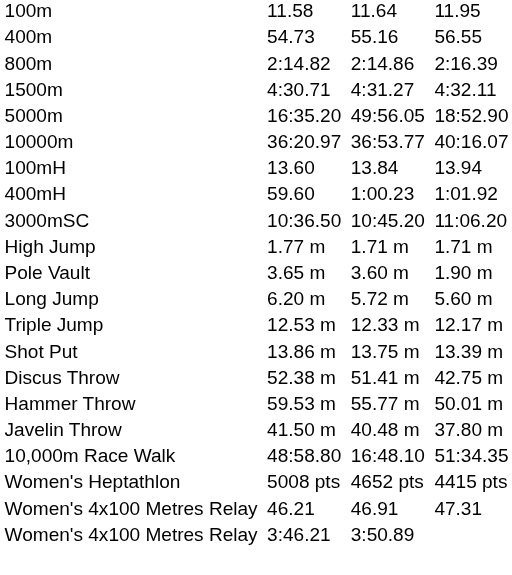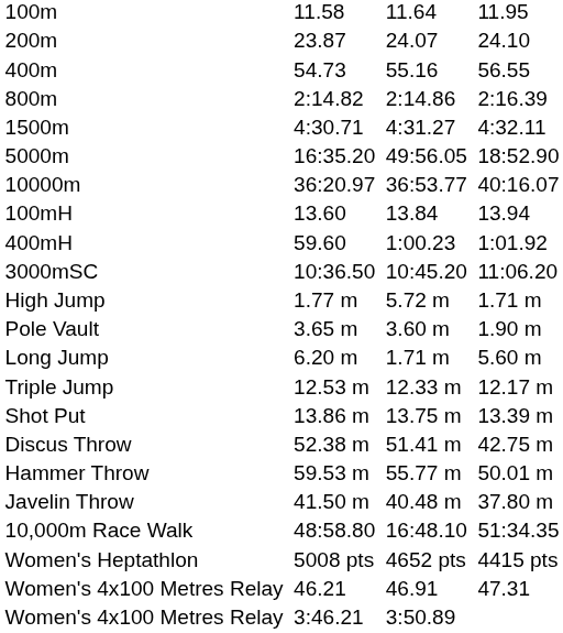+ row: 200m | 23.87 | 24.07 | 24.10
High Jump | column 5: 1.71 m -> 5.72 m
Long Jump | column 5: 5.72 m -> 1.71 m
